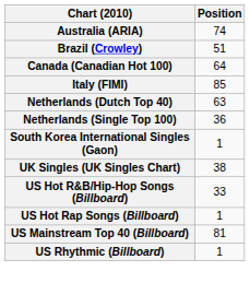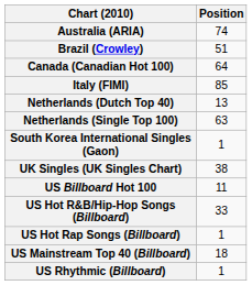Netherlands (Dutch Top 40) | Position: 63 -> 13
Netherlands (Single Top 100) | Position: 36 -> 63
+ row: US Billboard Hot 100 | 11
US Mainstream Top 40 (Billboard) | Position: 81 -> 18
